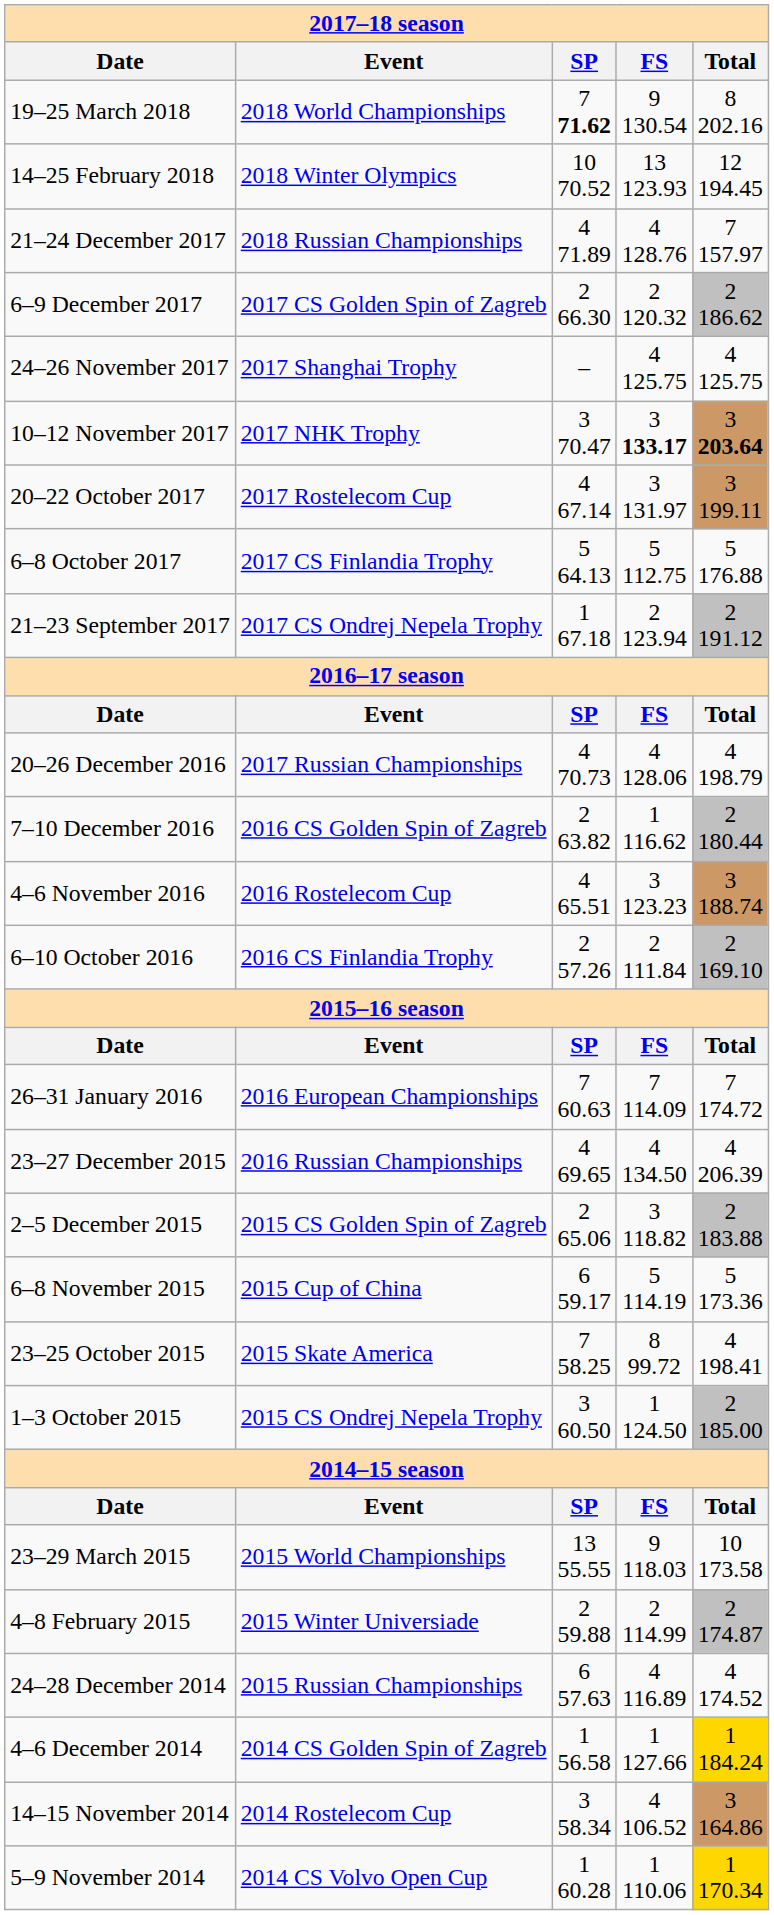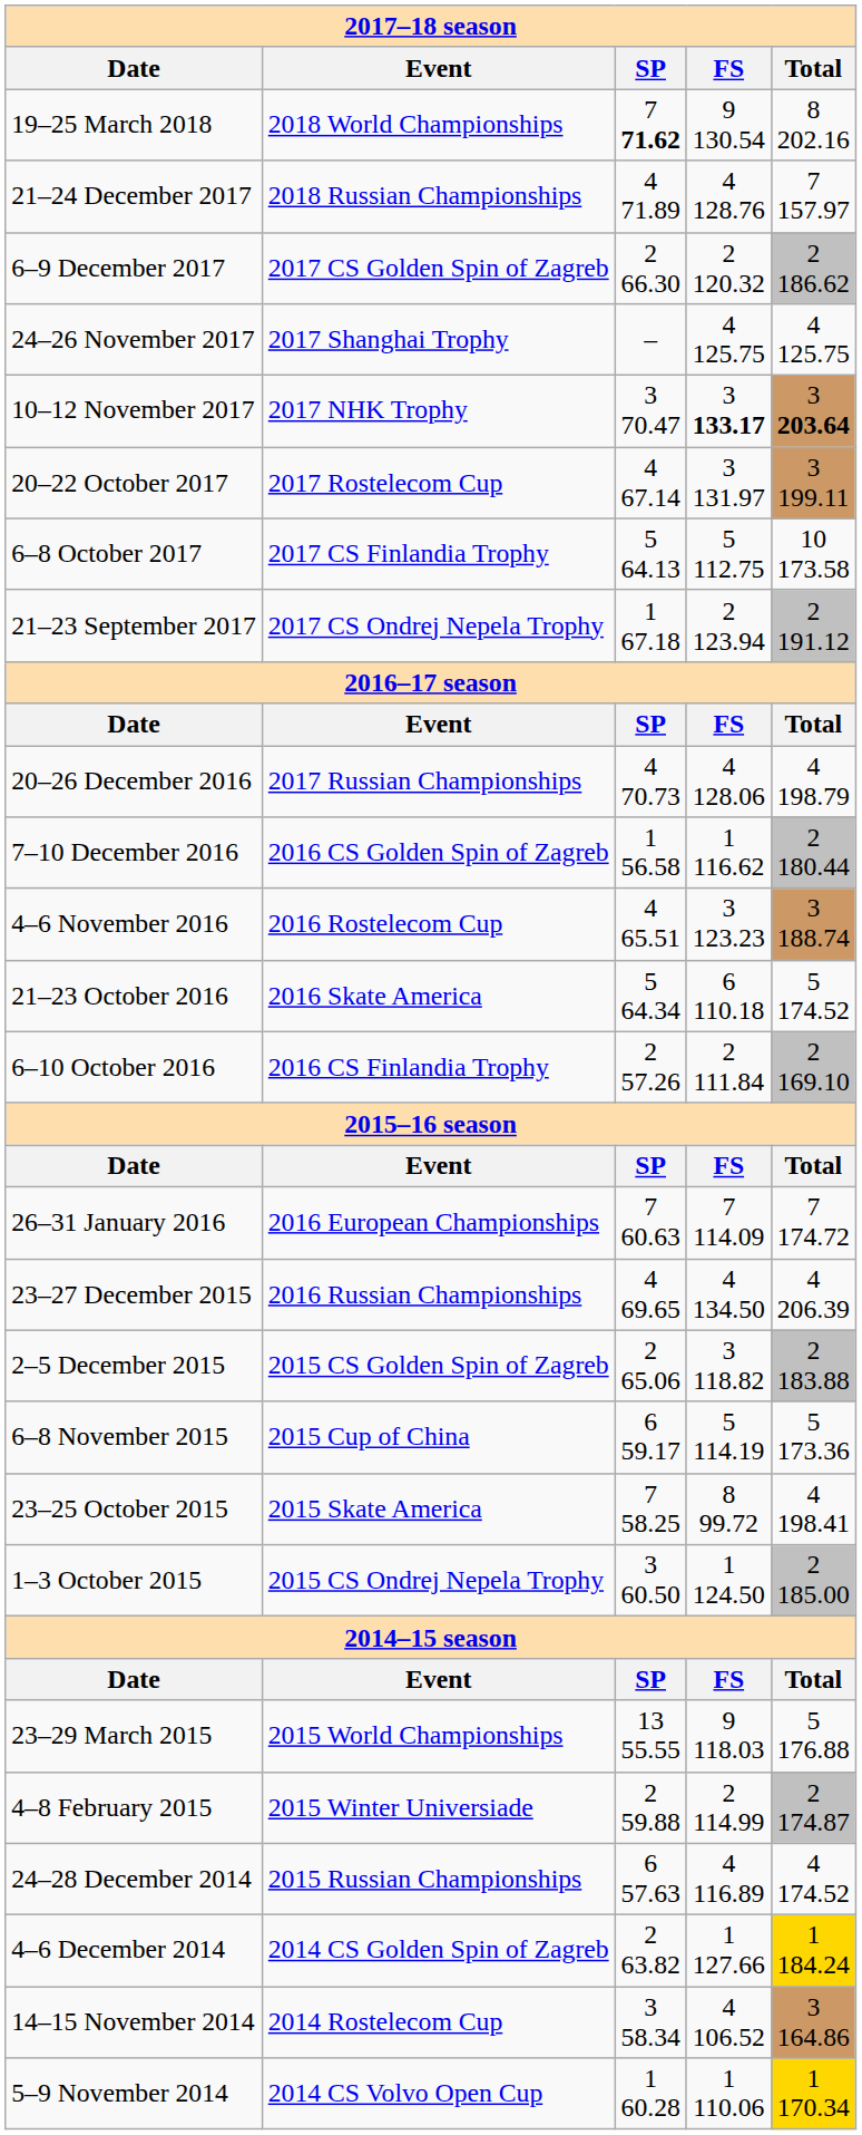- row: 14–25 February 2018 | 2018 Winter Olympics | 10 70.52 | 13 123.93 | 12 194.45
6–8 October 2017 | column 5: 5 176.88 -> 10 173.58
7–10 December 2016 | column 3: 2 63.82 -> 1 56.58
+ row: 21–23 October 2016 | 2016 Skate America | 5 64.34 | 6 110.18 | 5 174.52
23–29 March 2015 | column 5: 10 173.58 -> 5 176.88
4–6 December 2014 | column 3: 1 56.58 -> 2 63.82
